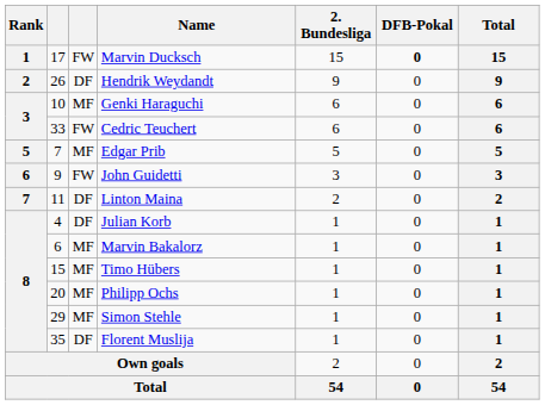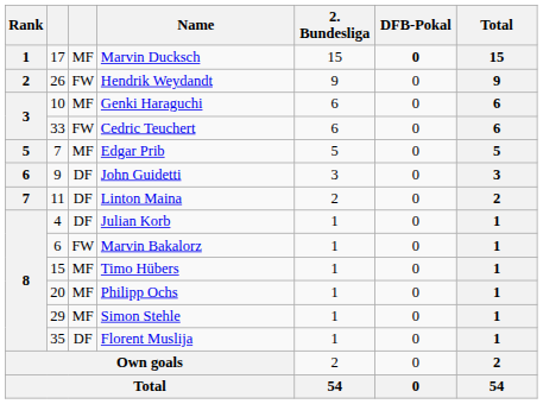Marvin Ducksch | column 3: FW -> MF
Hendrik Weydandt | column 3: DF -> FW
John Guidetti | column 3: FW -> DF
Marvin Bakalorz | column 3: MF -> FW
